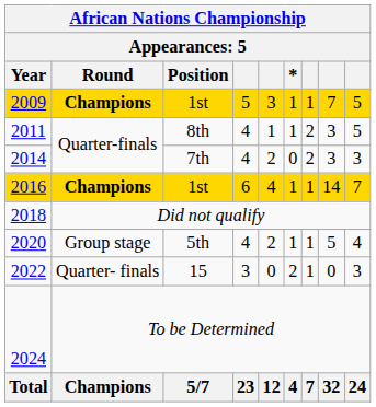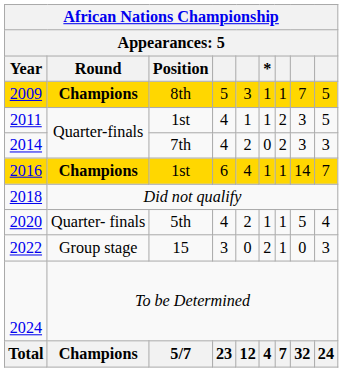2009 | Position: 1st -> 8th
2011 | Position: 8th -> 1st
2020 | Round: Group stage -> Quarter- finals
2022 | Round: Quarter- finals -> Group stage
